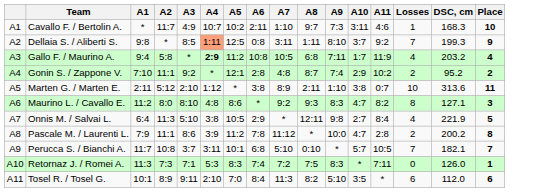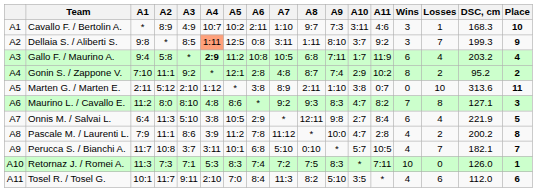+ column: Wins | 3 | 3 | 6 | 8 | 0 | 7 | 6 | 4 | 4 | 10 | 4
Cavallo F. / Bertolin A. | A2: 11:7 -> 8:9
Tosel R. / Tosel G. | A2: 8:9 -> 11:7
